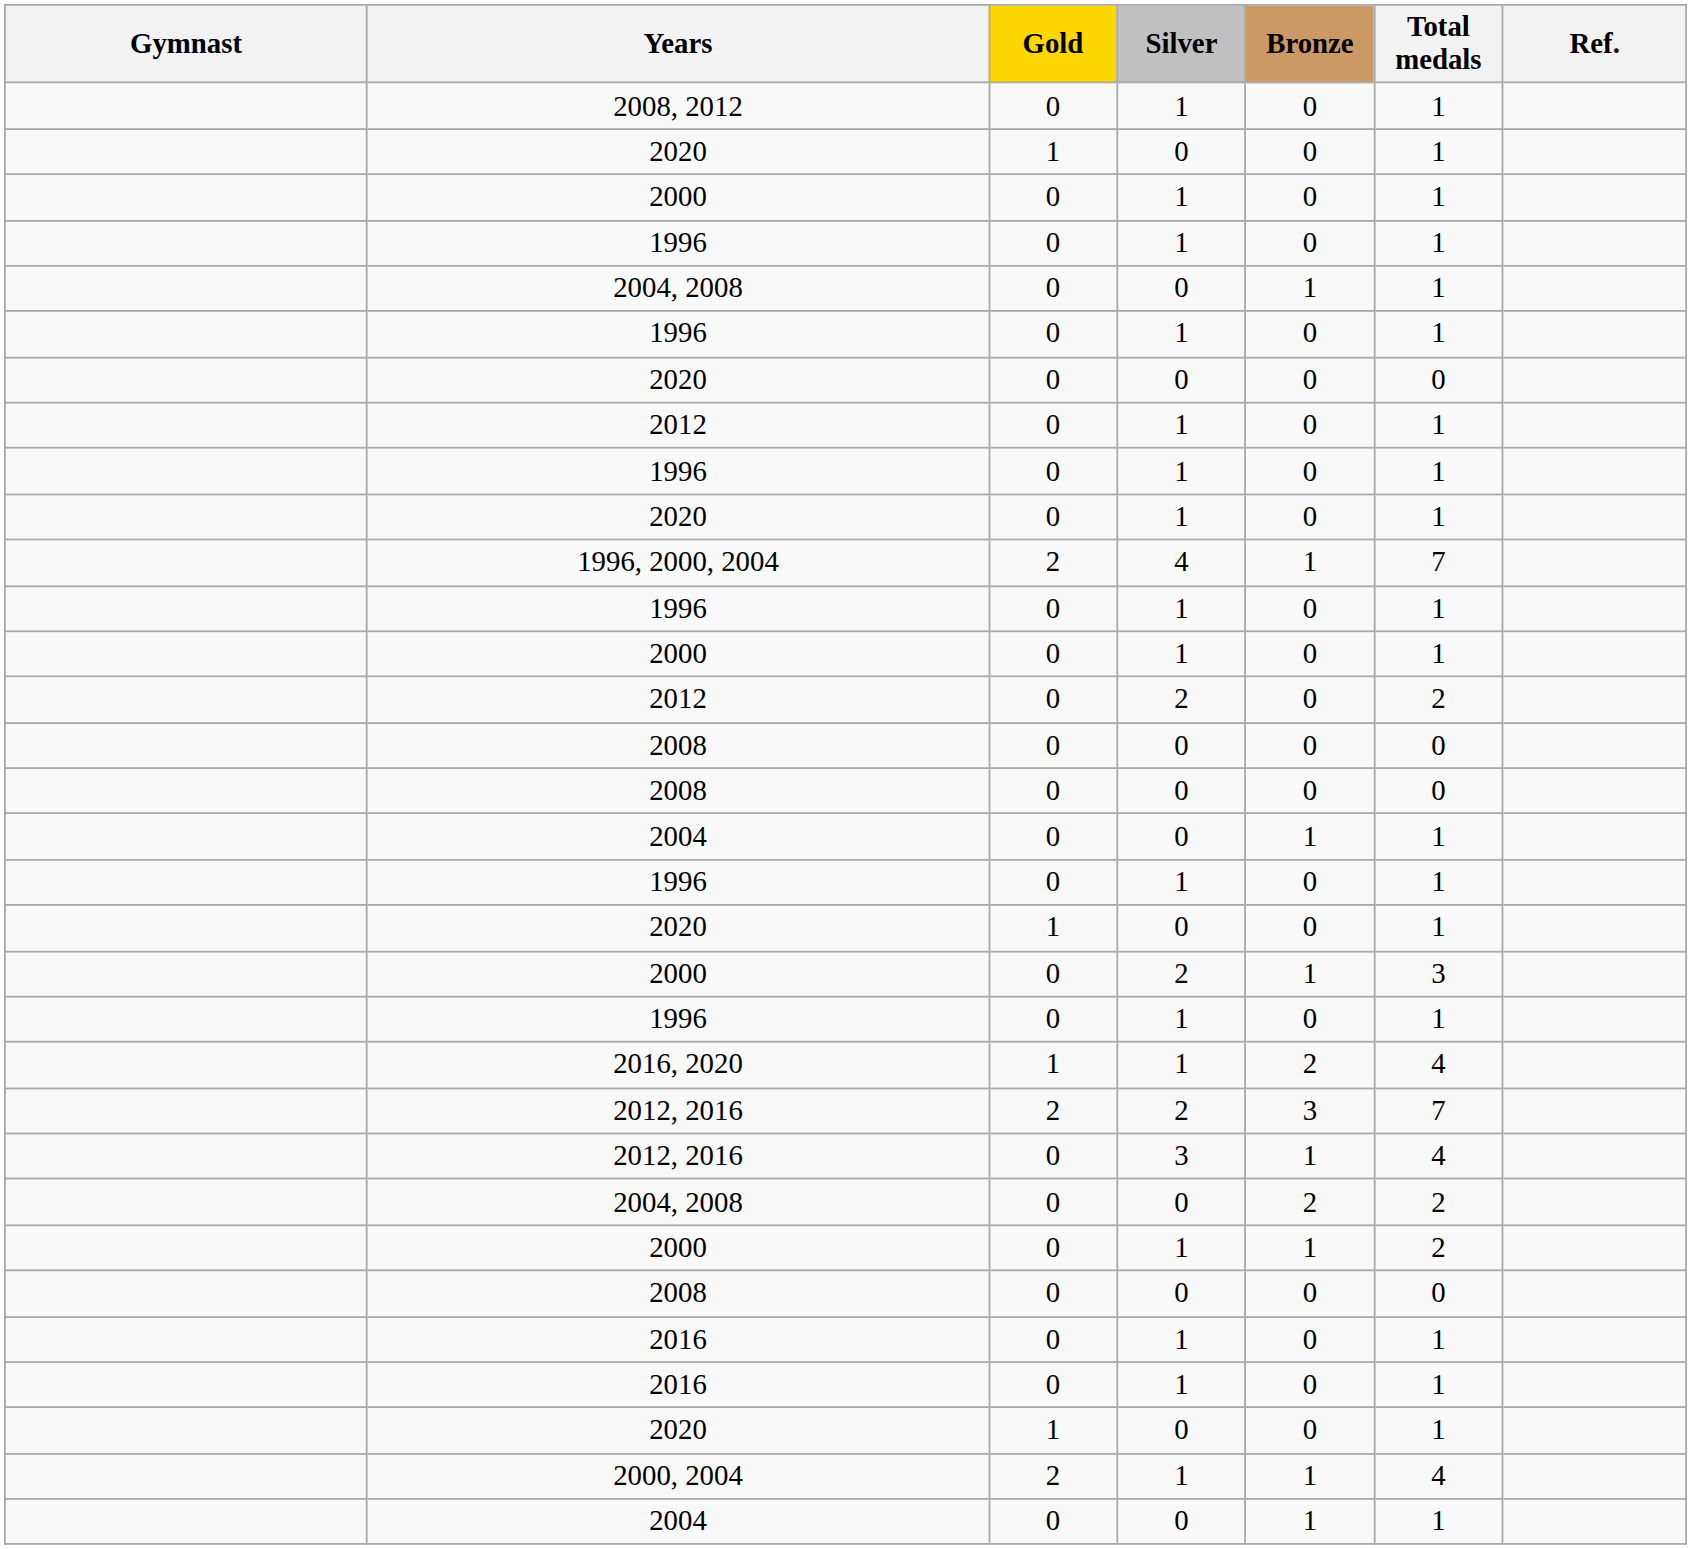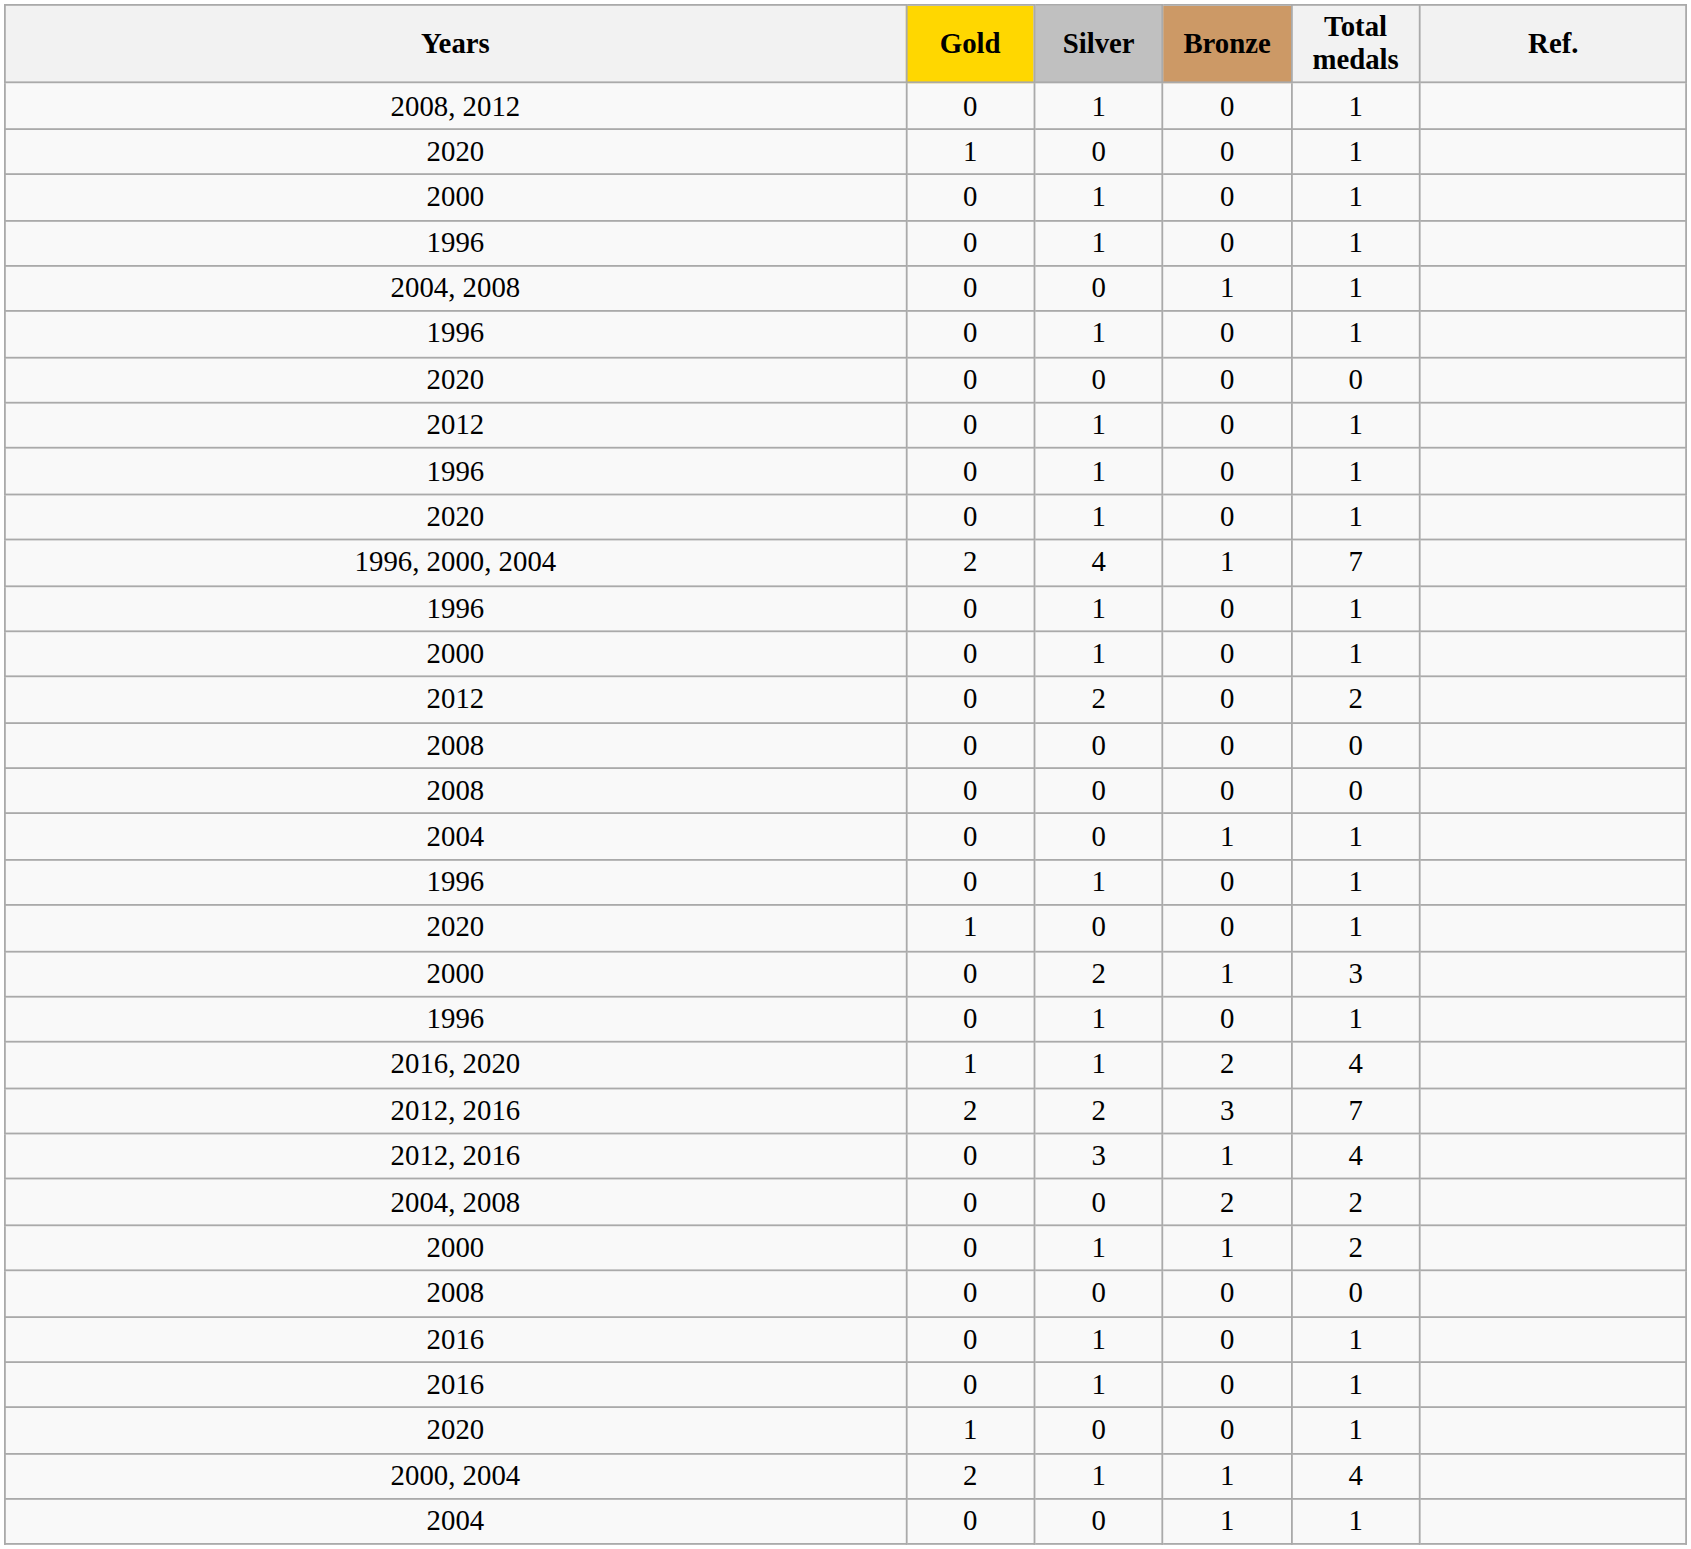- column: Gymnast
